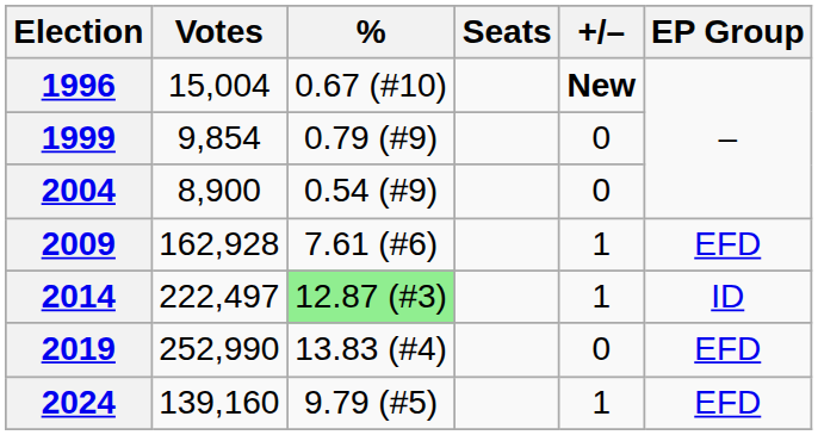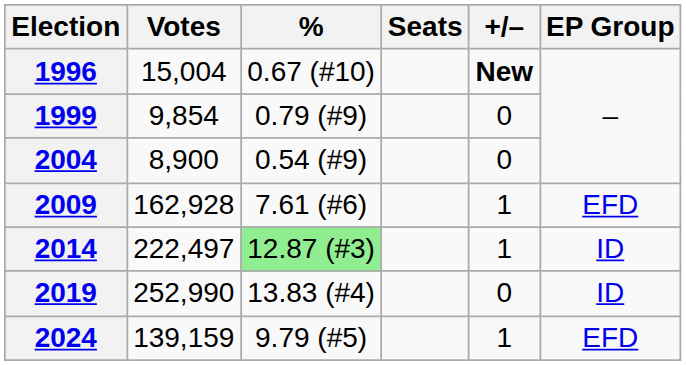2019 | EP Group: EFD -> ID
2024 | Votes: 139,160 -> 139,159
